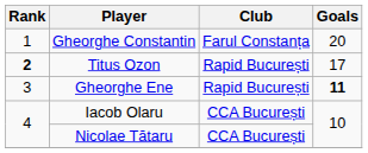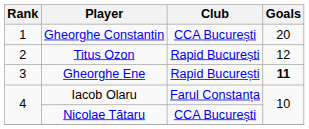Gheorghe Constantin | Club: Farul Constanța -> CCA București
Titus Ozon | Rank: bold -> normal
Titus Ozon | Goals: 17 -> 12
Iacob Olaru | Club: CCA București -> Farul Constanța
